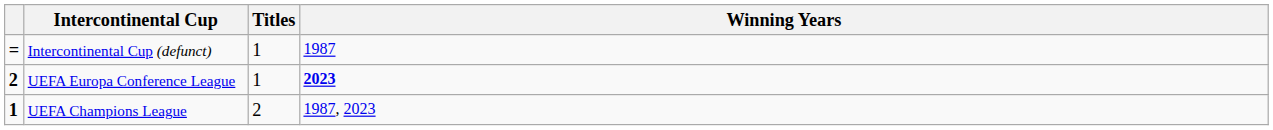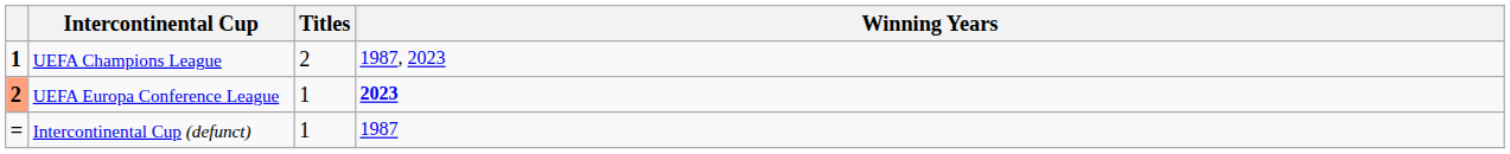rows swapped: UEFA Champions League <-> Intercontinental Cup (defunct)
UEFA Europa Conference League | column 1: no background -> lightsalmon background
